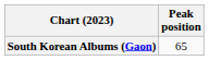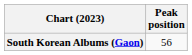South Korean Albums (Gaon) | Peak position: 65 -> 56
